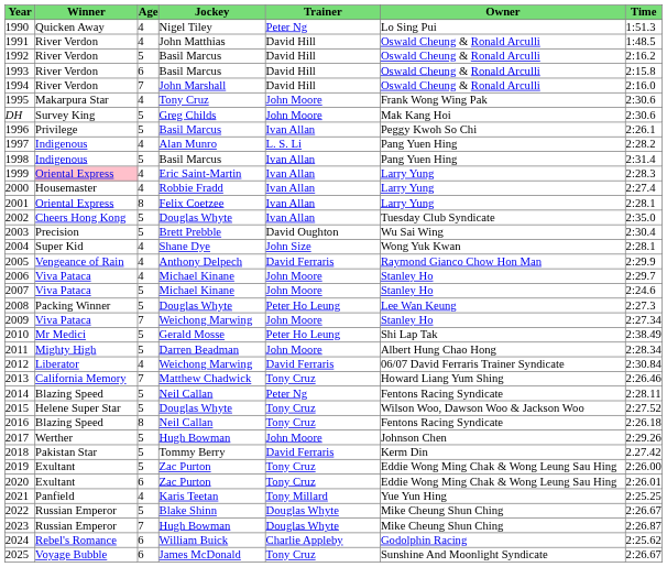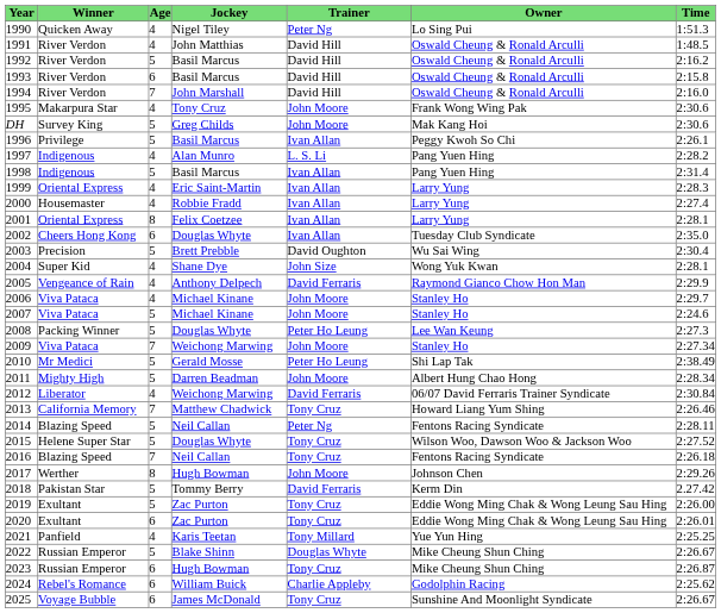1999 | column 2: pink background -> no background
2002 | column 3: 5 -> 6
2016 | column 3: 8 -> 7
2017 | column 3: 5 -> 8
2023 | column 3: 7 -> 6
2023 | column 5: Douglas Whyte -> Tony Cruz
